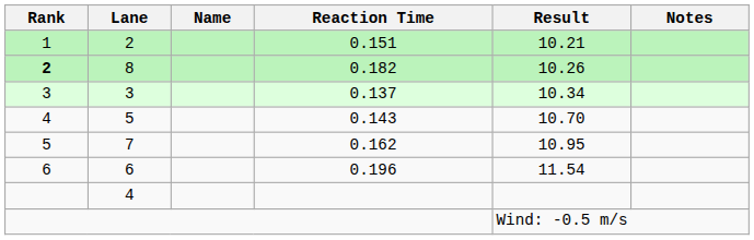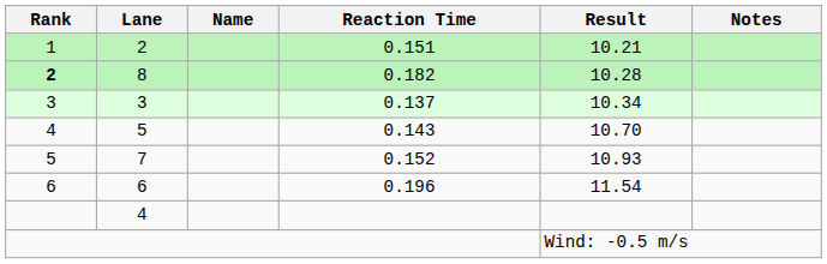8 | Result: 10.26 -> 10.28
7 | Reaction Time: 0.162 -> 0.152
7 | Result: 10.95 -> 10.93
